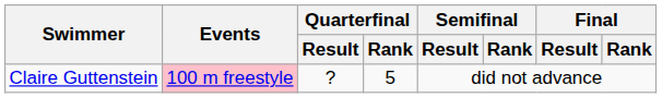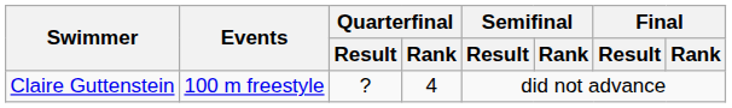Claire Guttenstein | Events: pink background -> no background
Claire Guttenstein | Quarterfinal / Rank: 5 -> 4
